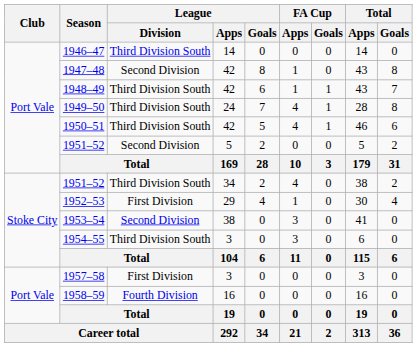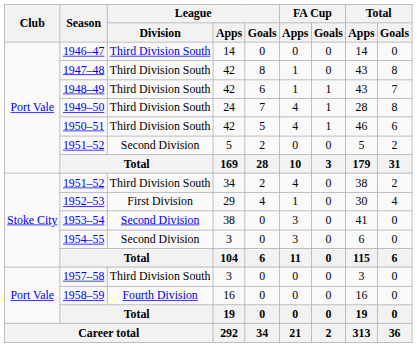1947–48 | League / Division: Second Division -> Third Division South
1954–55 | League / Division: Third Division South -> Second Division
1957–58 | League / Division: First Division -> Third Division South
